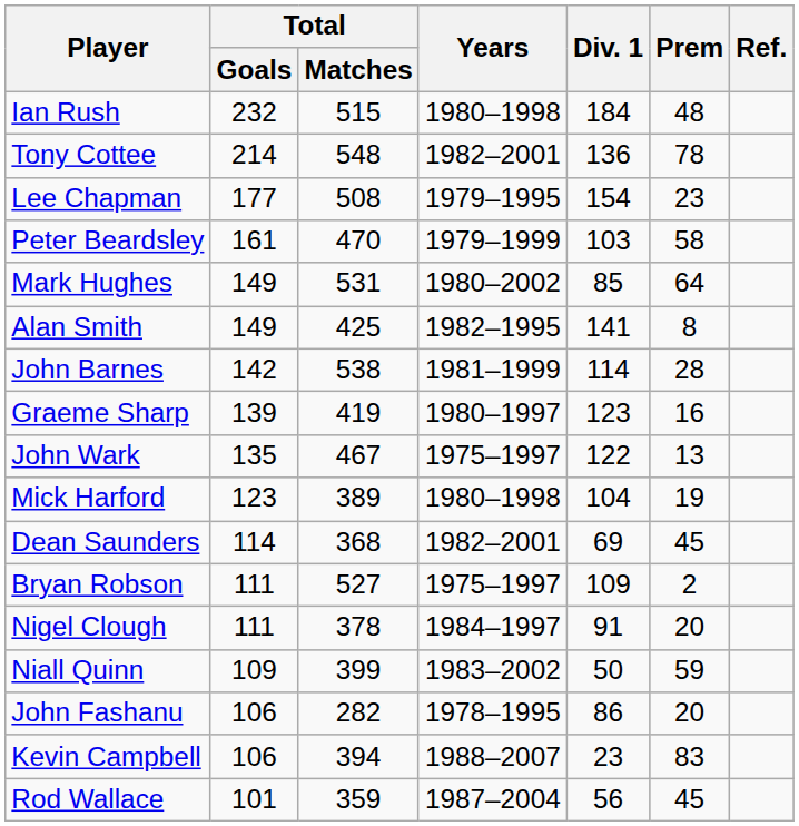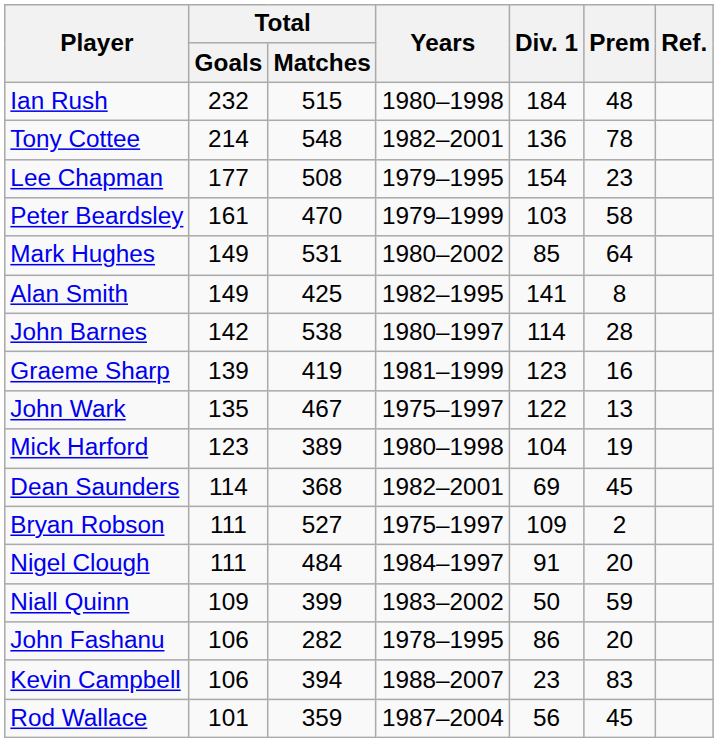John Barnes | Years: 1981–1999 -> 1980–1997
Graeme Sharp | Years: 1980–1997 -> 1981–1999
Nigel Clough | Total / Matches: 378 -> 484
